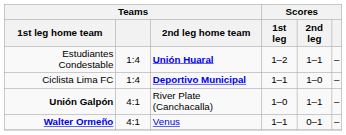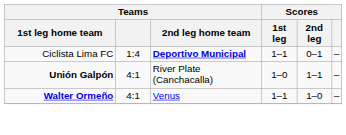- row: Estudiantes Condestable | 1:4 | Unión Huaral | 1–2 | 1–1 | –
Ciclista Lima FC | Scores / 2nd leg: 1–0 -> 0–1
Walter Ormeño | Scores / 2nd leg: 0–1 -> 1–0
